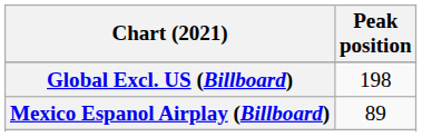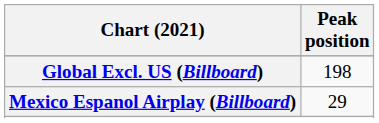Mexico Espanol Airplay (Billboard) | Peak position: 89 -> 29
